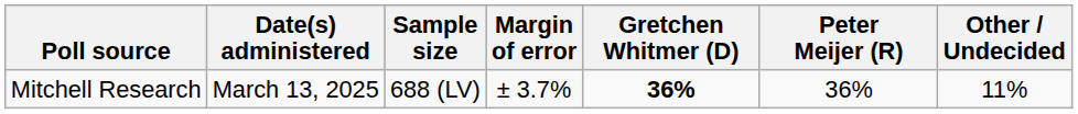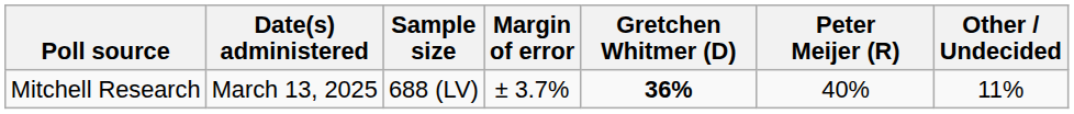Mitchell Research | Peter Meijer (R): 36% -> 40%
